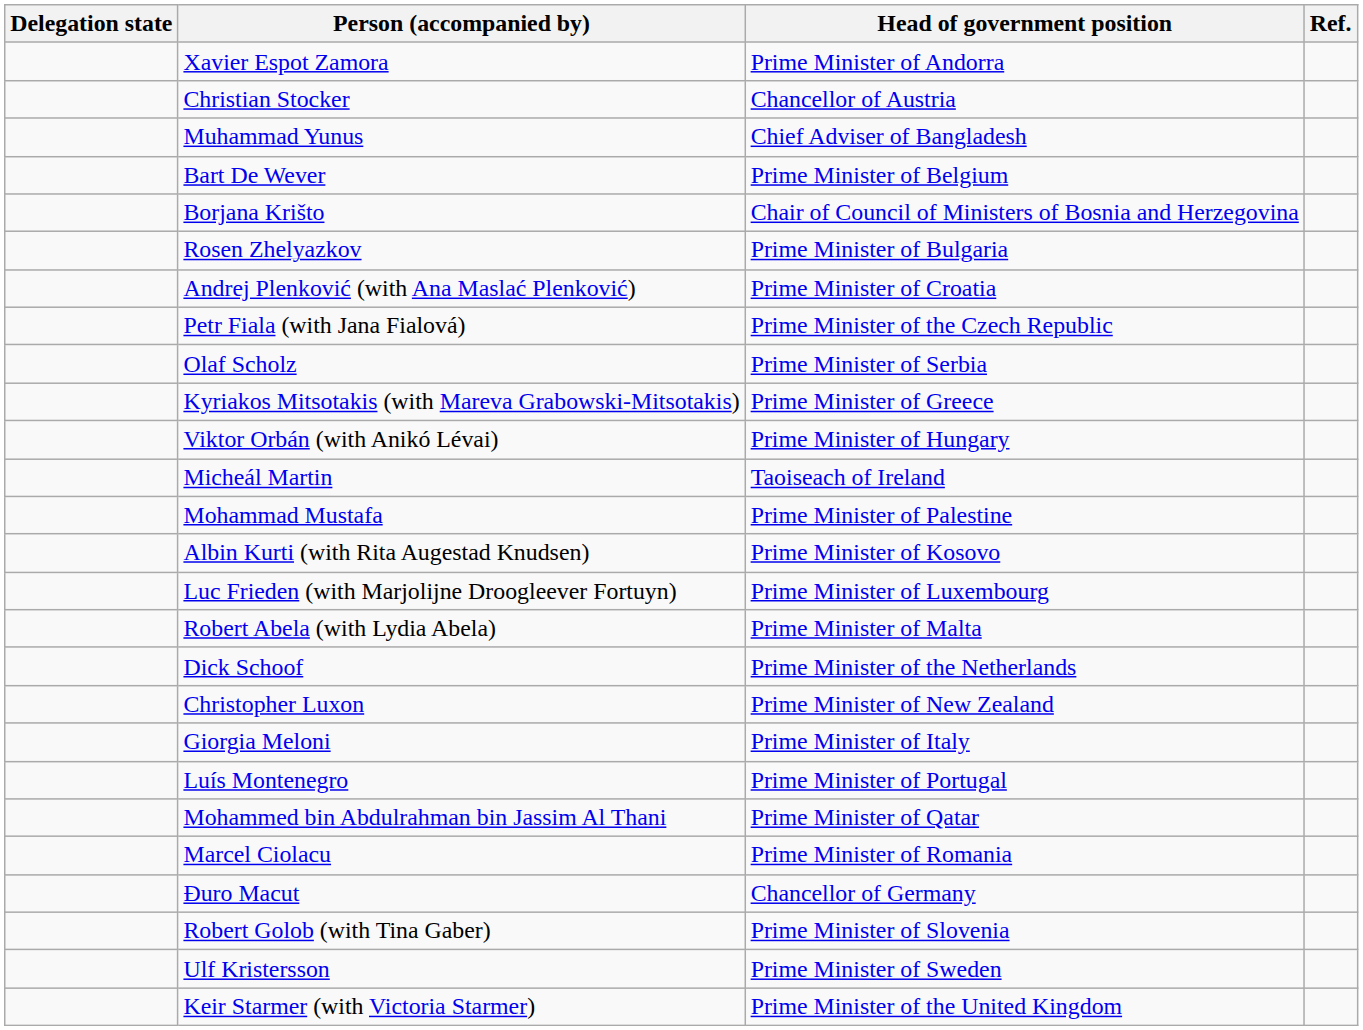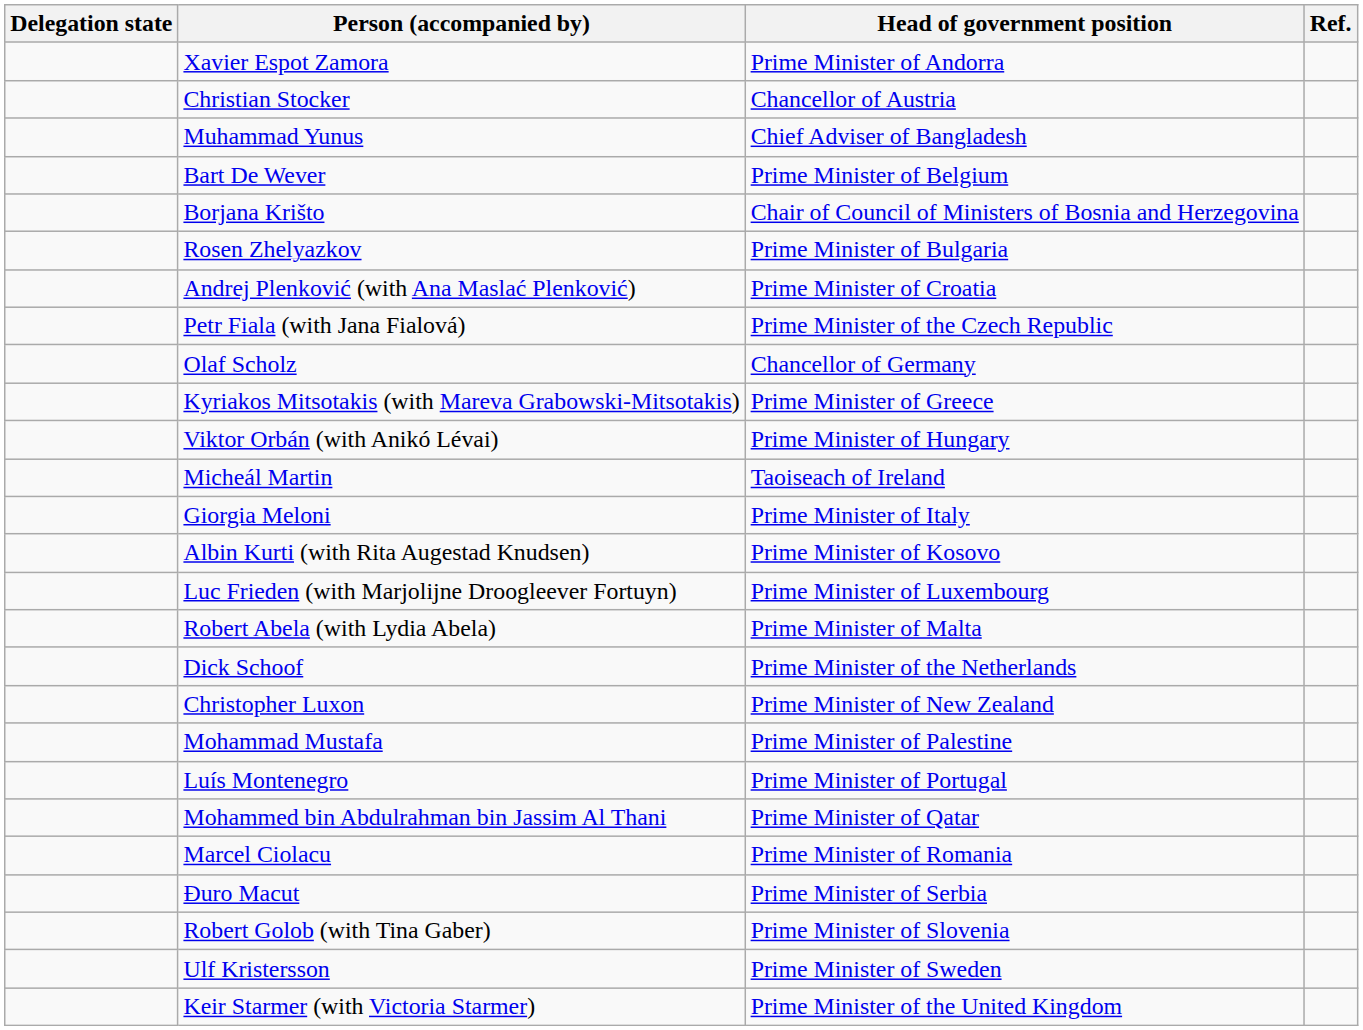Olaf Scholz | Head of government position: Prime Minister of Serbia -> Chancellor of Germany
rows swapped: Giorgia Meloni <-> Mohammad Mustafa
Đuro Macut | Head of government position: Chancellor of Germany -> Prime Minister of Serbia
